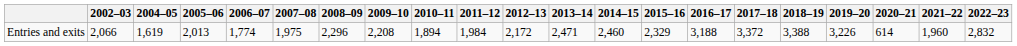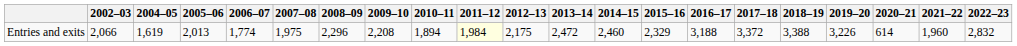Entries and exits | 2011–12: no background -> lightyellow background
Entries and exits | 2012–13: 2,172 -> 2,175
Entries and exits | 2013–14: 2,471 -> 2,472
